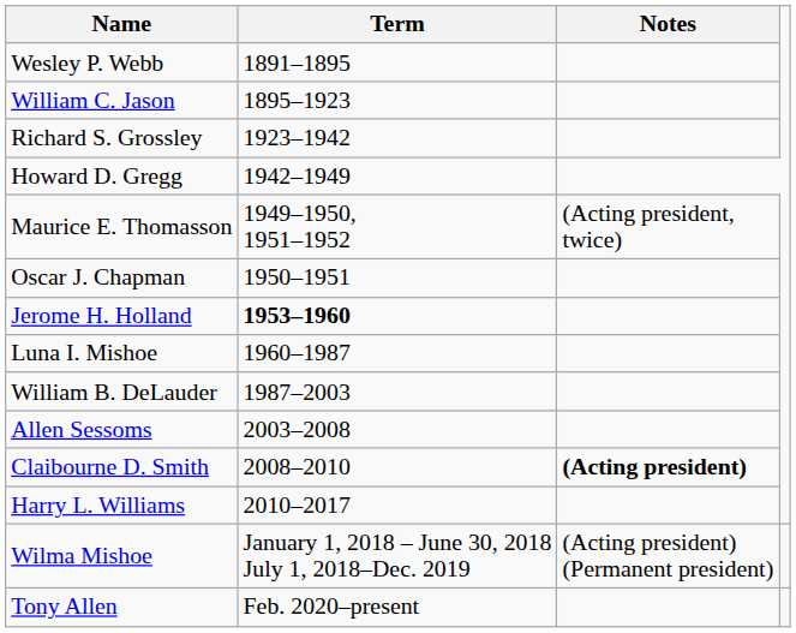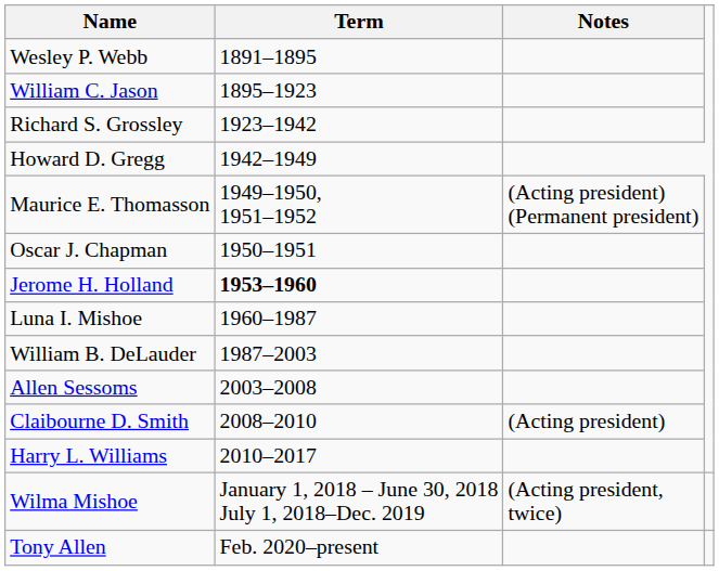Maurice E. Thomasson | Notes: (Acting president, twice) -> (Acting president) (Permanent president)
Claibourne D. Smith | Notes: bold -> normal
Wilma Mishoe | Notes: (Acting president) (Permanent president) -> (Acting president, twice)
